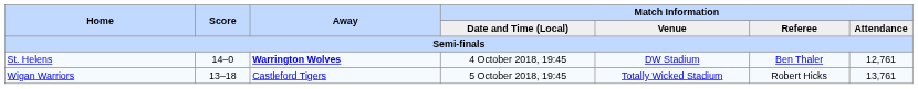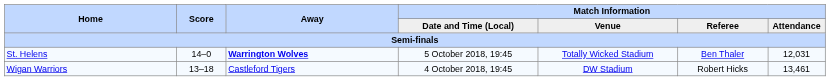St. Helens | Match Information / Date and Time (Local): 4 October 2018, 19:45 -> 5 October 2018, 19:45
St. Helens | Match Information / Venue: DW Stadium -> Totally Wicked Stadium
St. Helens | Match Information / Attendance: 12,761 -> 12,031
Wigan Warriors | Match Information / Date and Time (Local): 5 October 2018, 19:45 -> 4 October 2018, 19:45
Wigan Warriors | Match Information / Venue: Totally Wicked Stadium -> DW Stadium
Wigan Warriors | Match Information / Attendance: 13,761 -> 13,461
